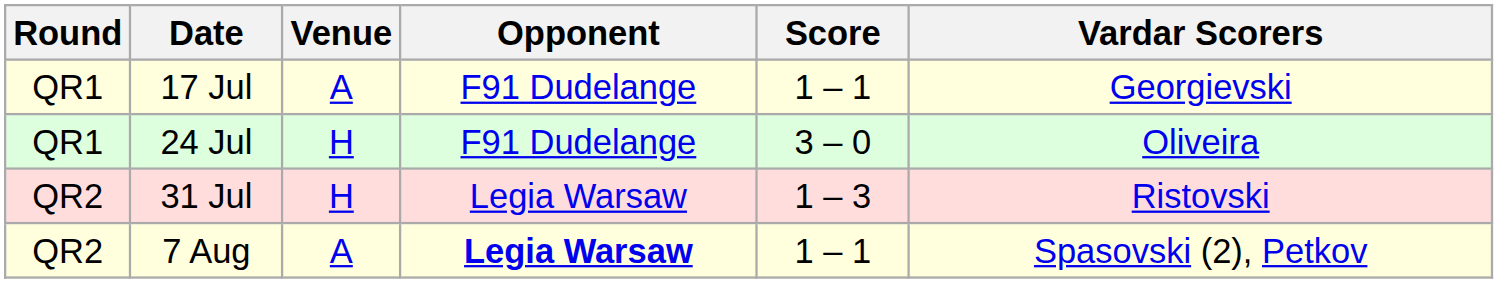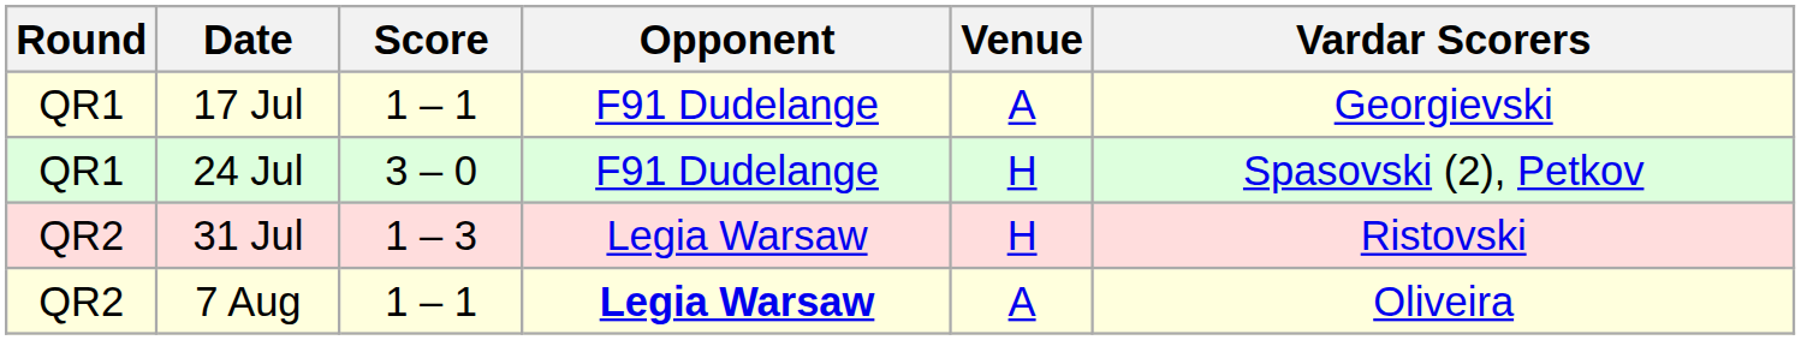columns swapped: Venue <-> Score
24 Jul | Vardar Scorers: Oliveira -> Spasovski (2), Petkov
7 Aug | Vardar Scorers: Spasovski (2), Petkov -> Oliveira
